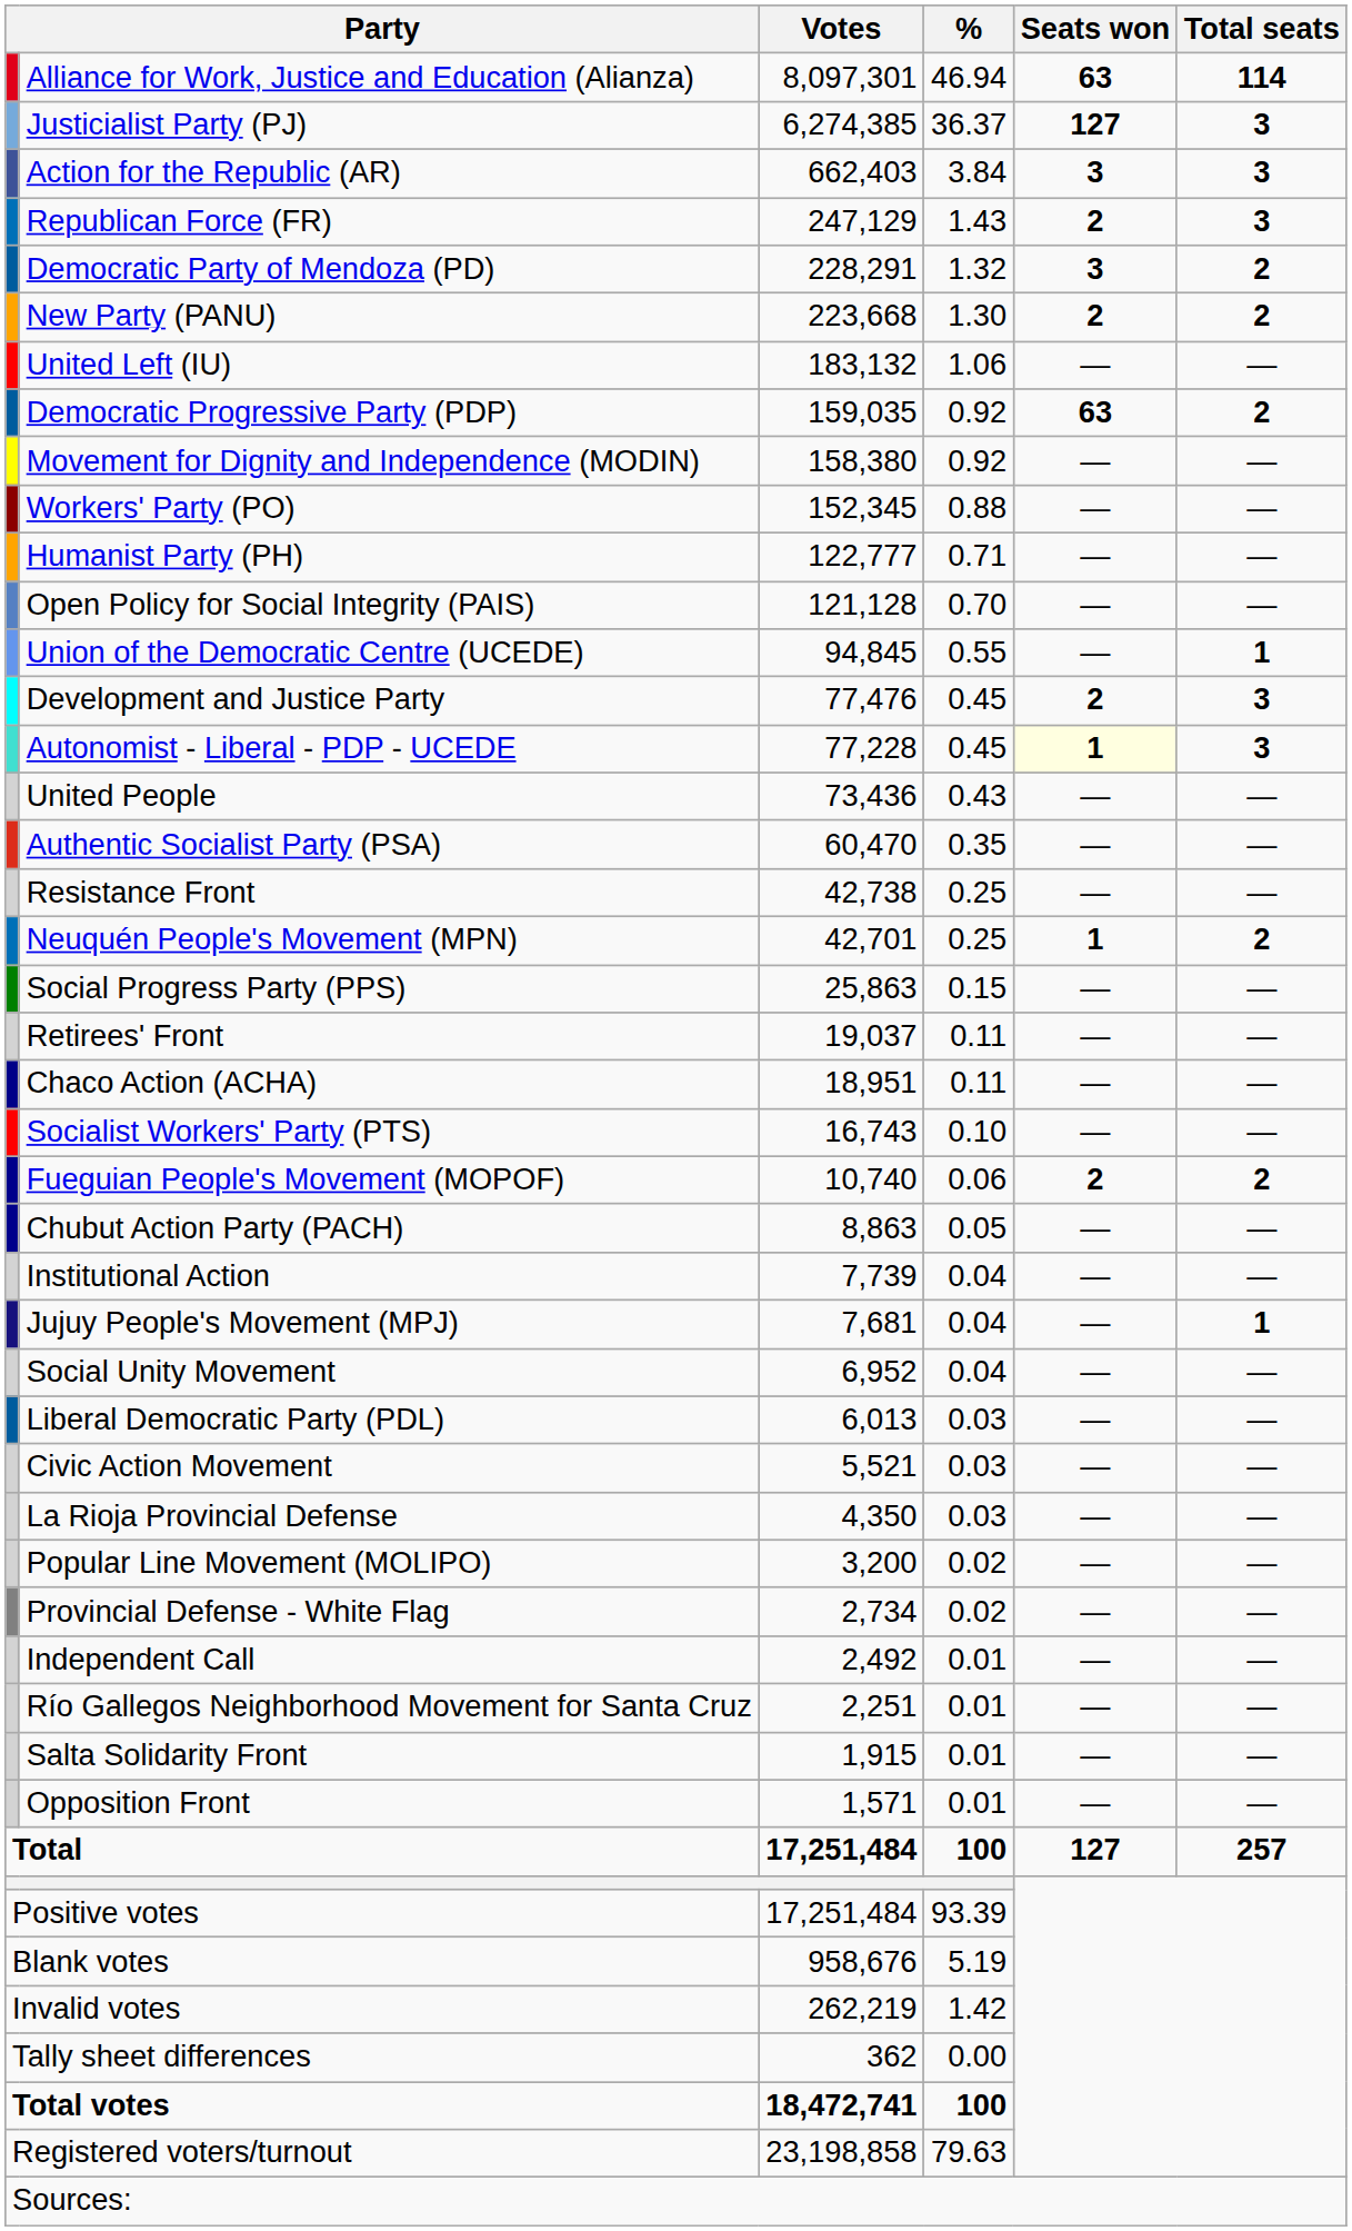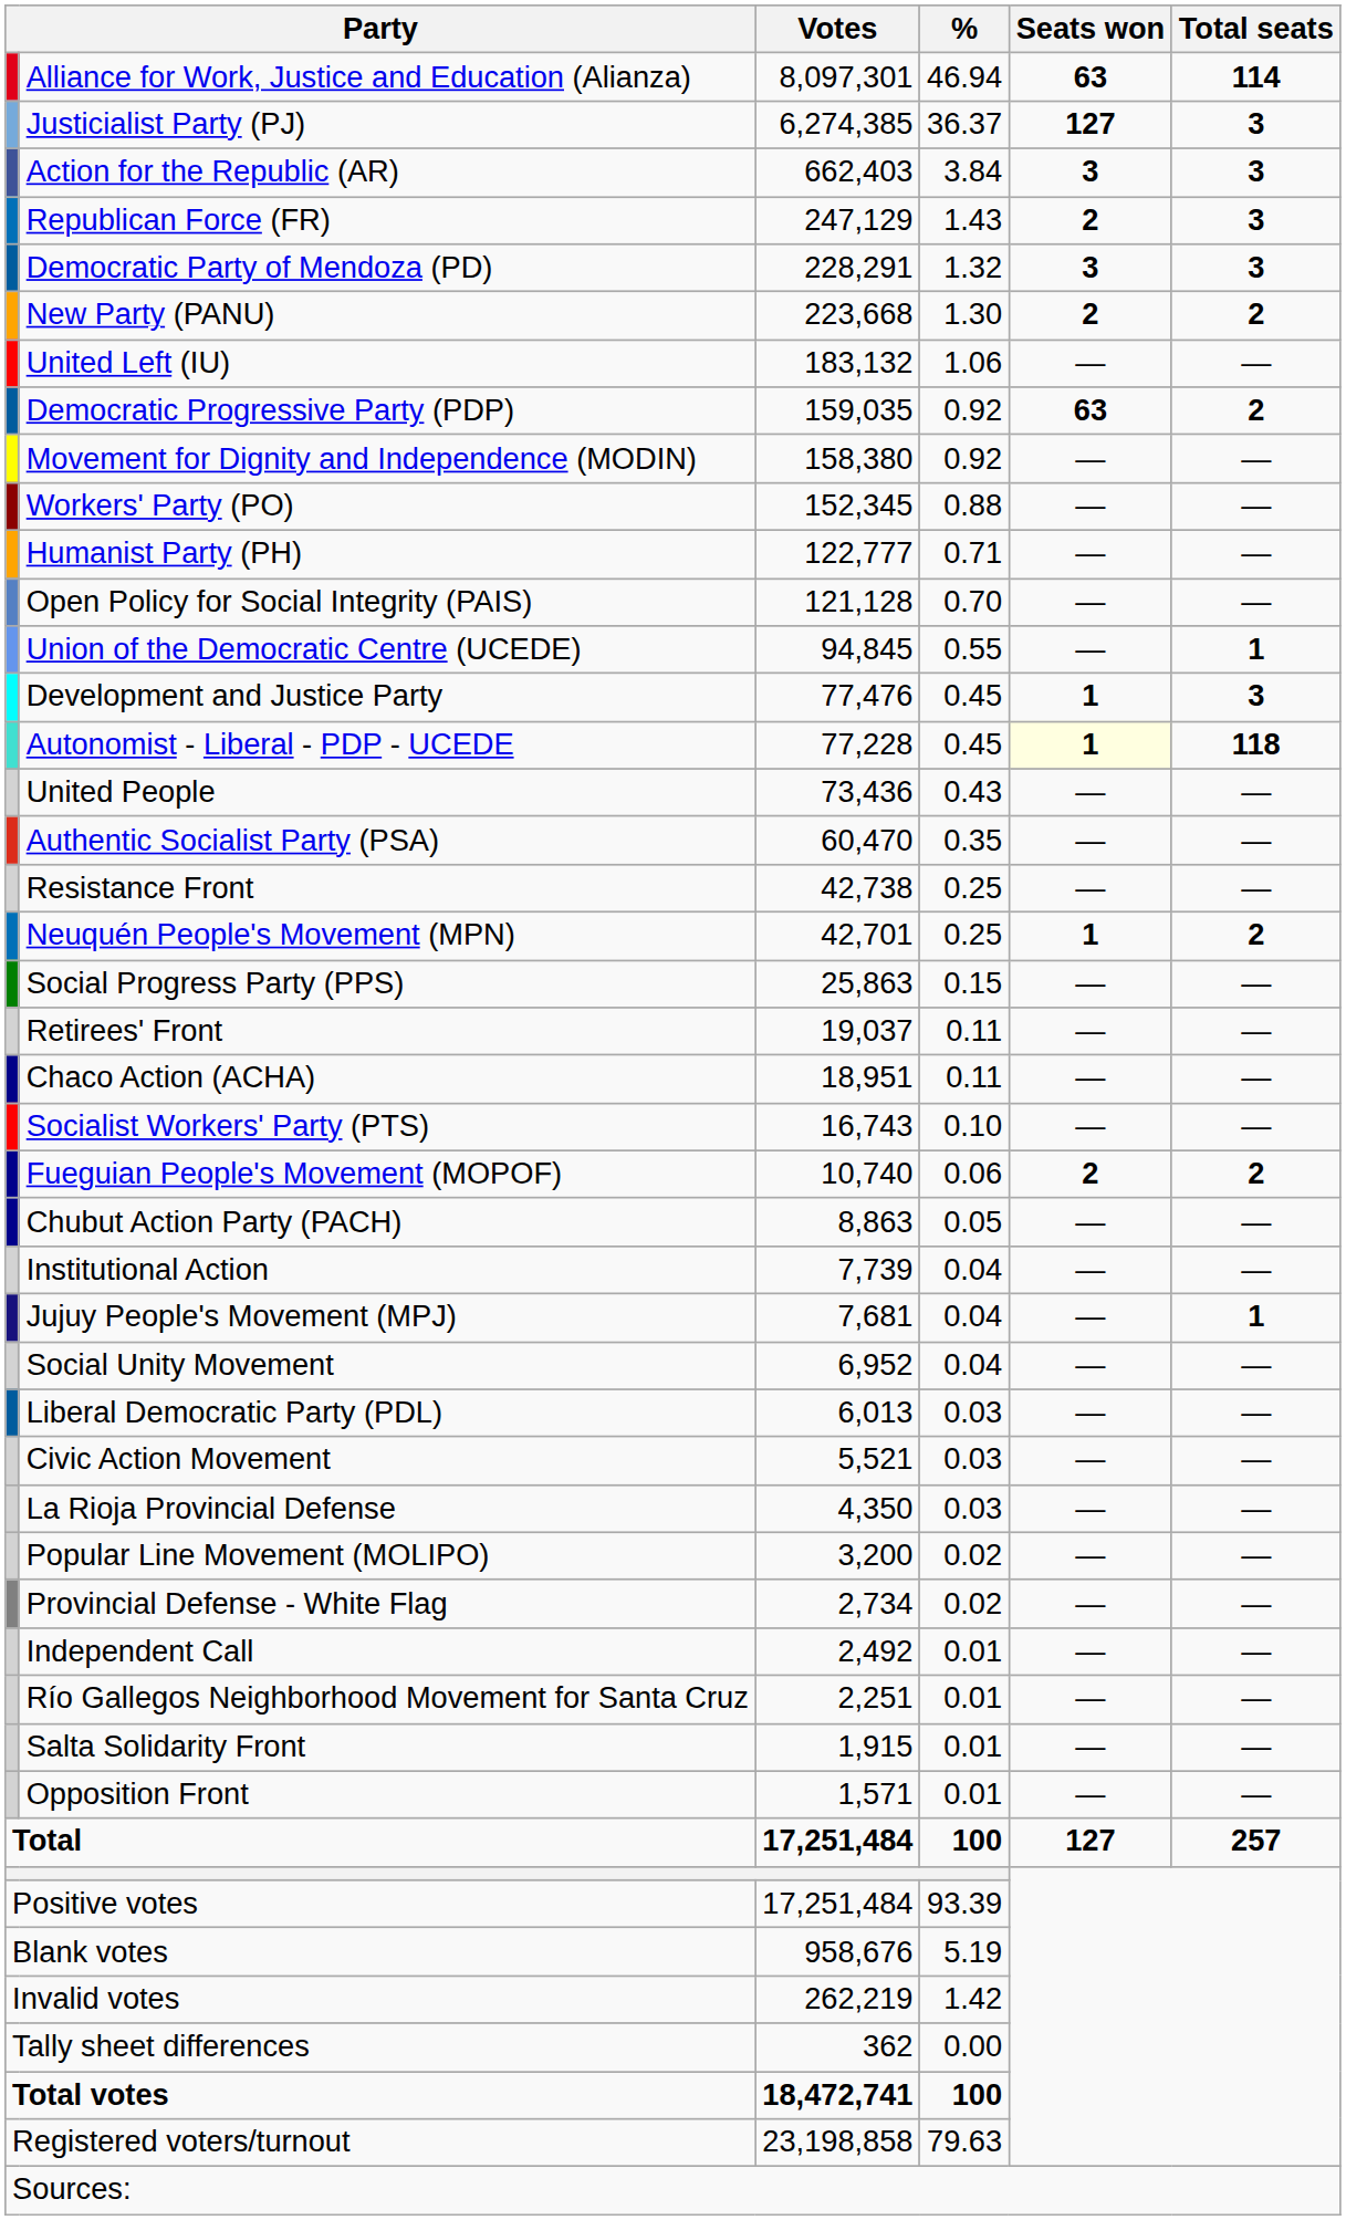Democratic Party of Mendoza (PD) | Total seats: 2 -> 3
Development and Justice Party | Seats won: 2 -> 1
Autonomist - Liberal - PDP - UCEDE | Total seats: 3 -> 118
